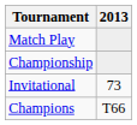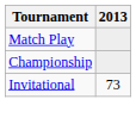- row: Champions | T66
